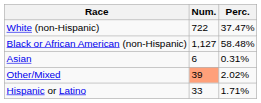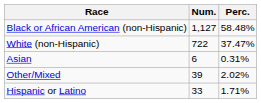rows swapped: White (non-Hispanic) <-> Black or African American (non-Hispanic)
Other/Mixed | Num.: lightsalmon background -> no background
